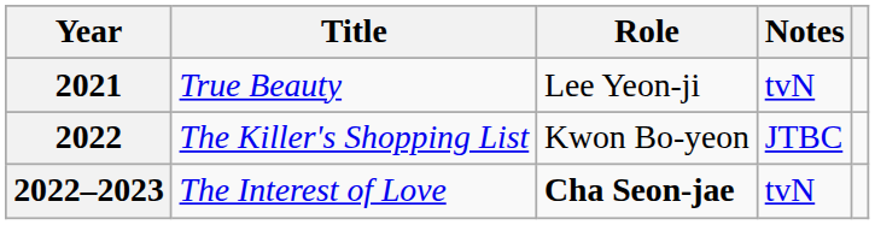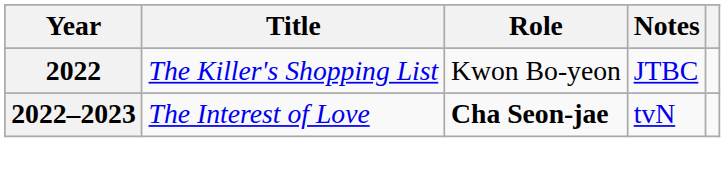- row: 2021 | True Beauty | Lee Yeon-ji | tvN
